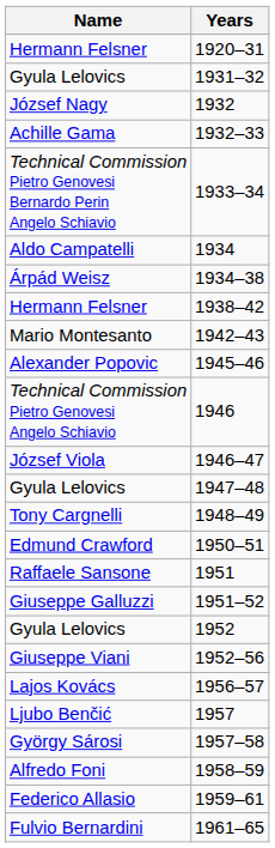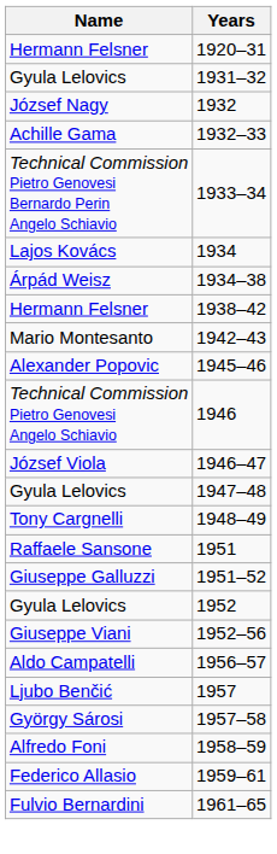1934 | Name: Aldo Campatelli -> Lajos Kovács
- row: Edmund Crawford | 1950–51
1956–57 | Name: Lajos Kovács -> Aldo Campatelli
